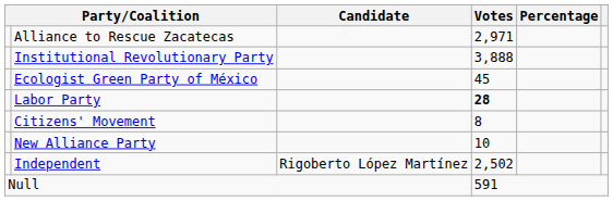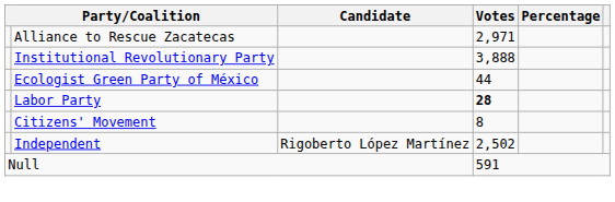Ecologist Green Party of México | Votes: 45 -> 44
- row: New Alliance Party | 10
